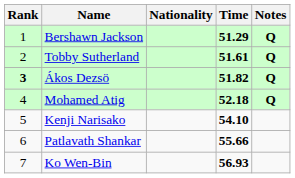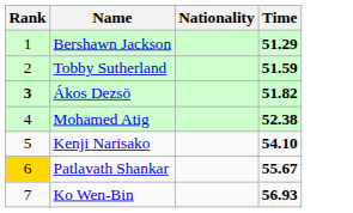- column: Notes | Q | Q | Q | Q
Tobby Sutherland | Time: 51.61 -> 51.59
Mohamed Atig | Time: 52.18 -> 52.38
Patlavath Shankar | Rank: no background -> gold background
Patlavath Shankar | Time: 55.66 -> 55.67
